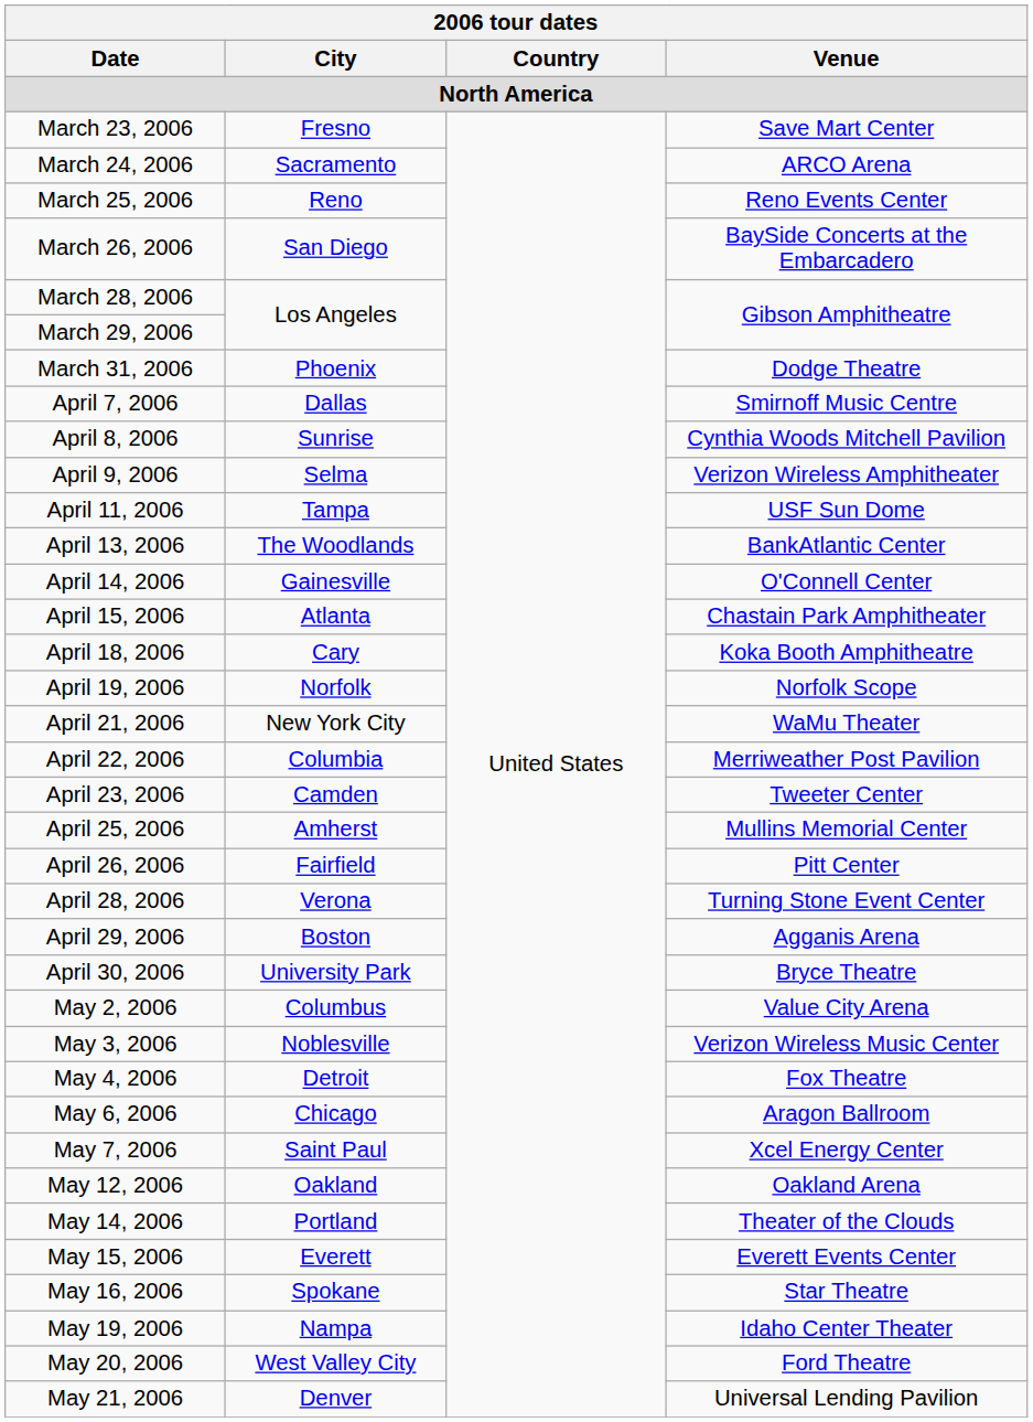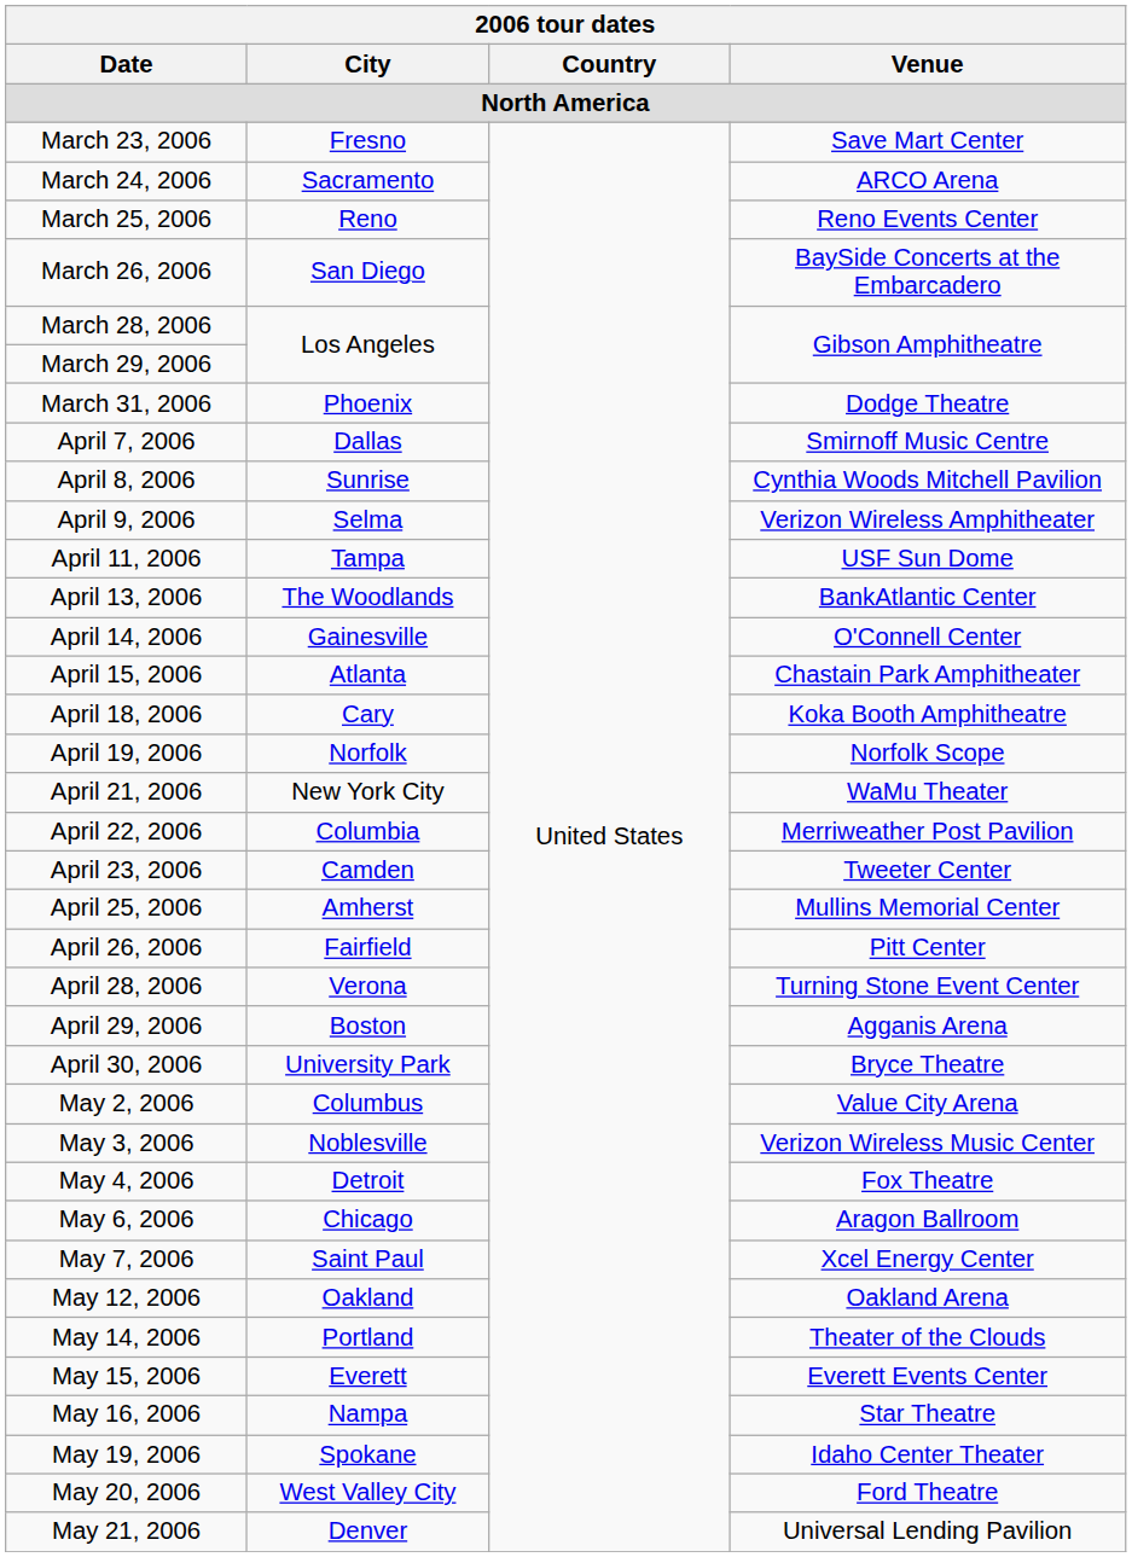May 16, 2006 | City: Spokane -> Nampa
May 19, 2006 | City: Nampa -> Spokane
